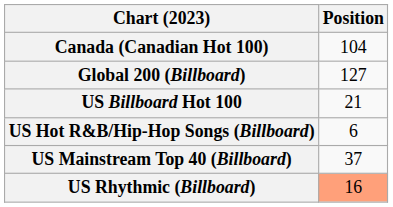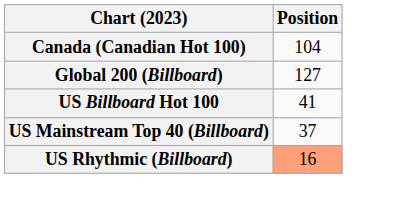US Billboard Hot 100 | Position: 21 -> 41
- row: US Hot R&B/Hip-Hop Songs (Billboard) | 6
